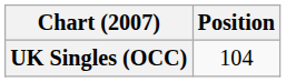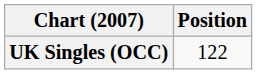UK Singles (OCC) | Position: 104 -> 122
